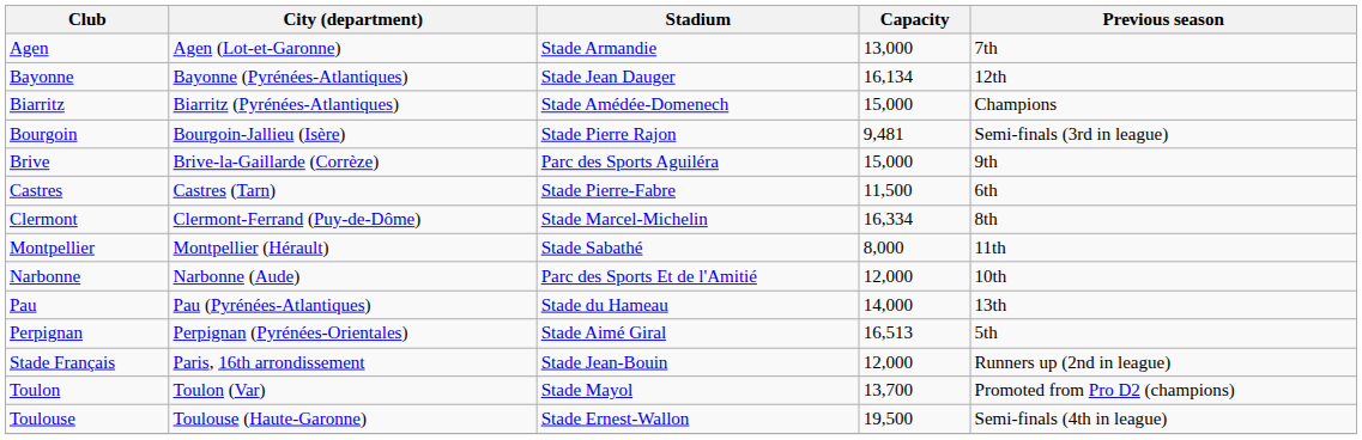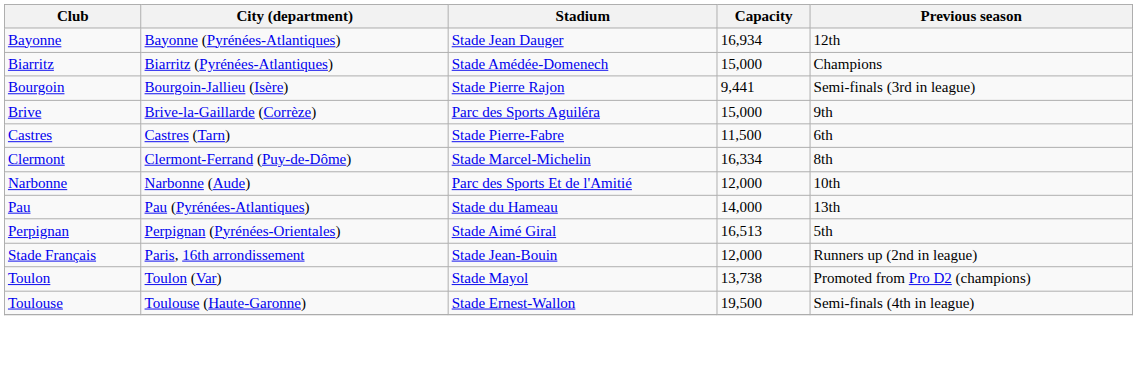- row: Agen | Agen (Lot-et-Garonne) | Stade Armandie | 13,000 | 7th
Bayonne | Capacity: 16,134 -> 16,934
Bourgoin | Capacity: 9,481 -> 9,441
- row: Montpellier | Montpellier (Hérault) | Stade Sabathé | 8,000 | 11th
Toulon | Capacity: 13,700 -> 13,738
